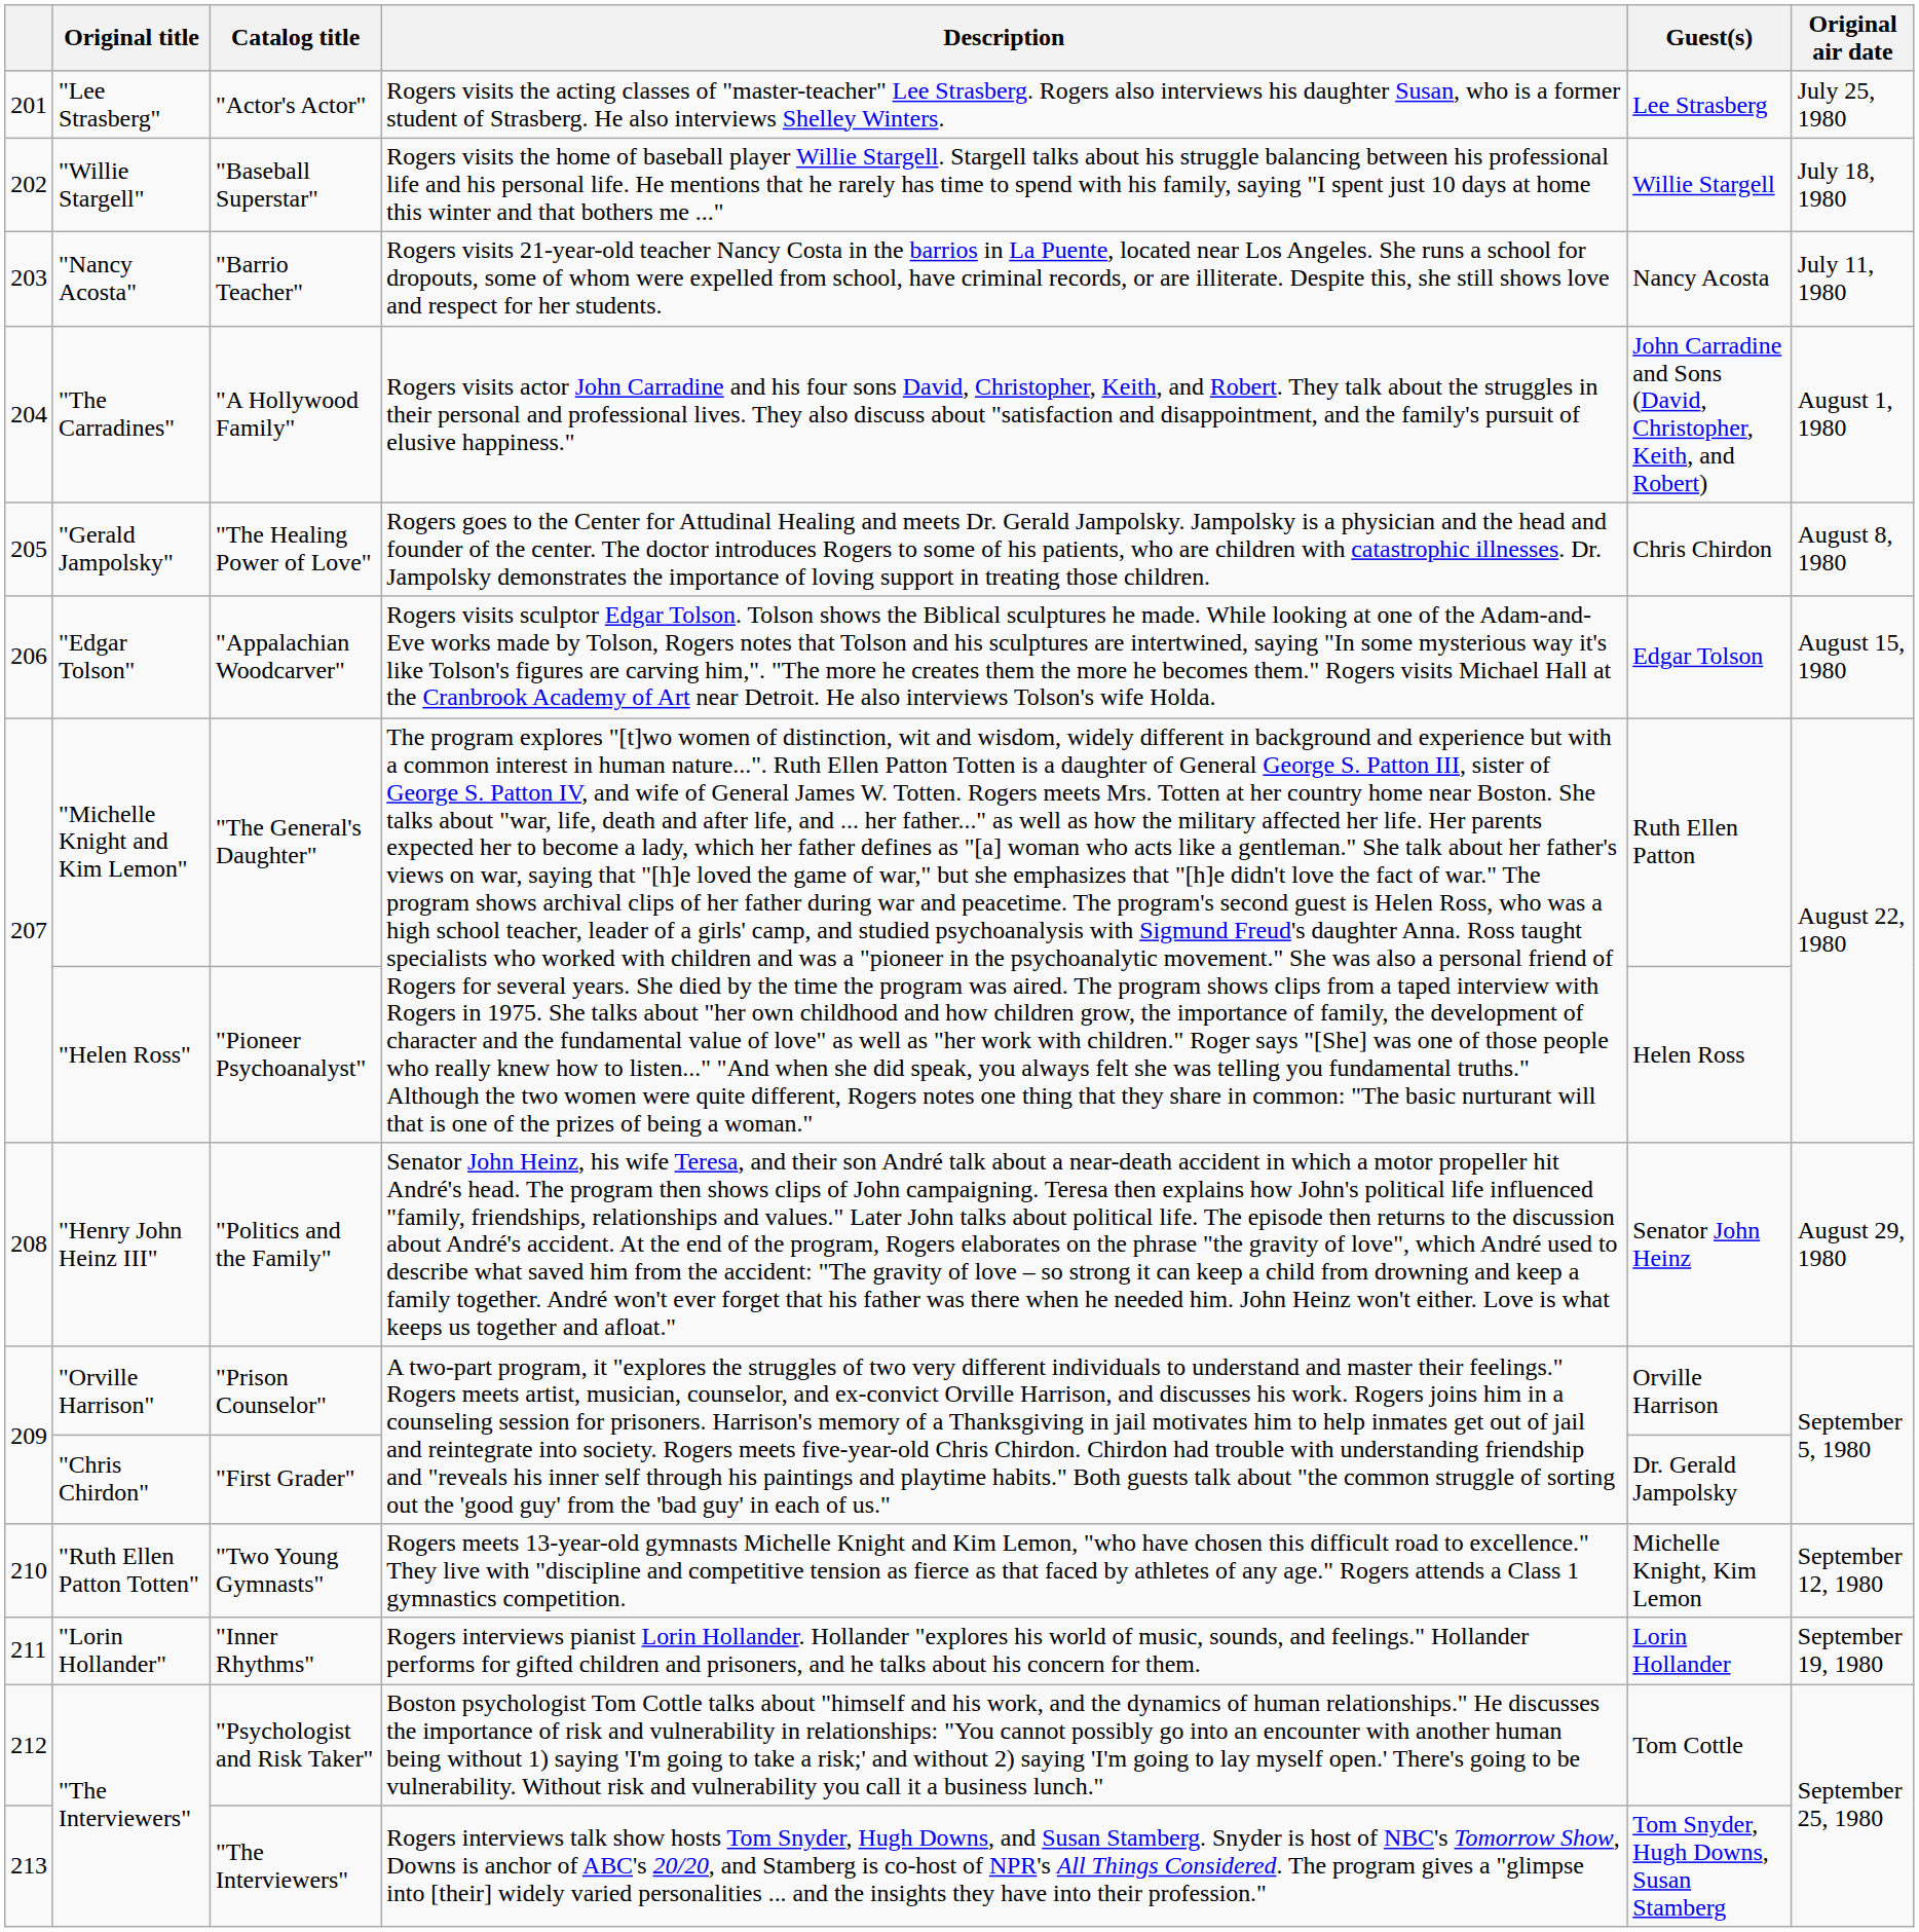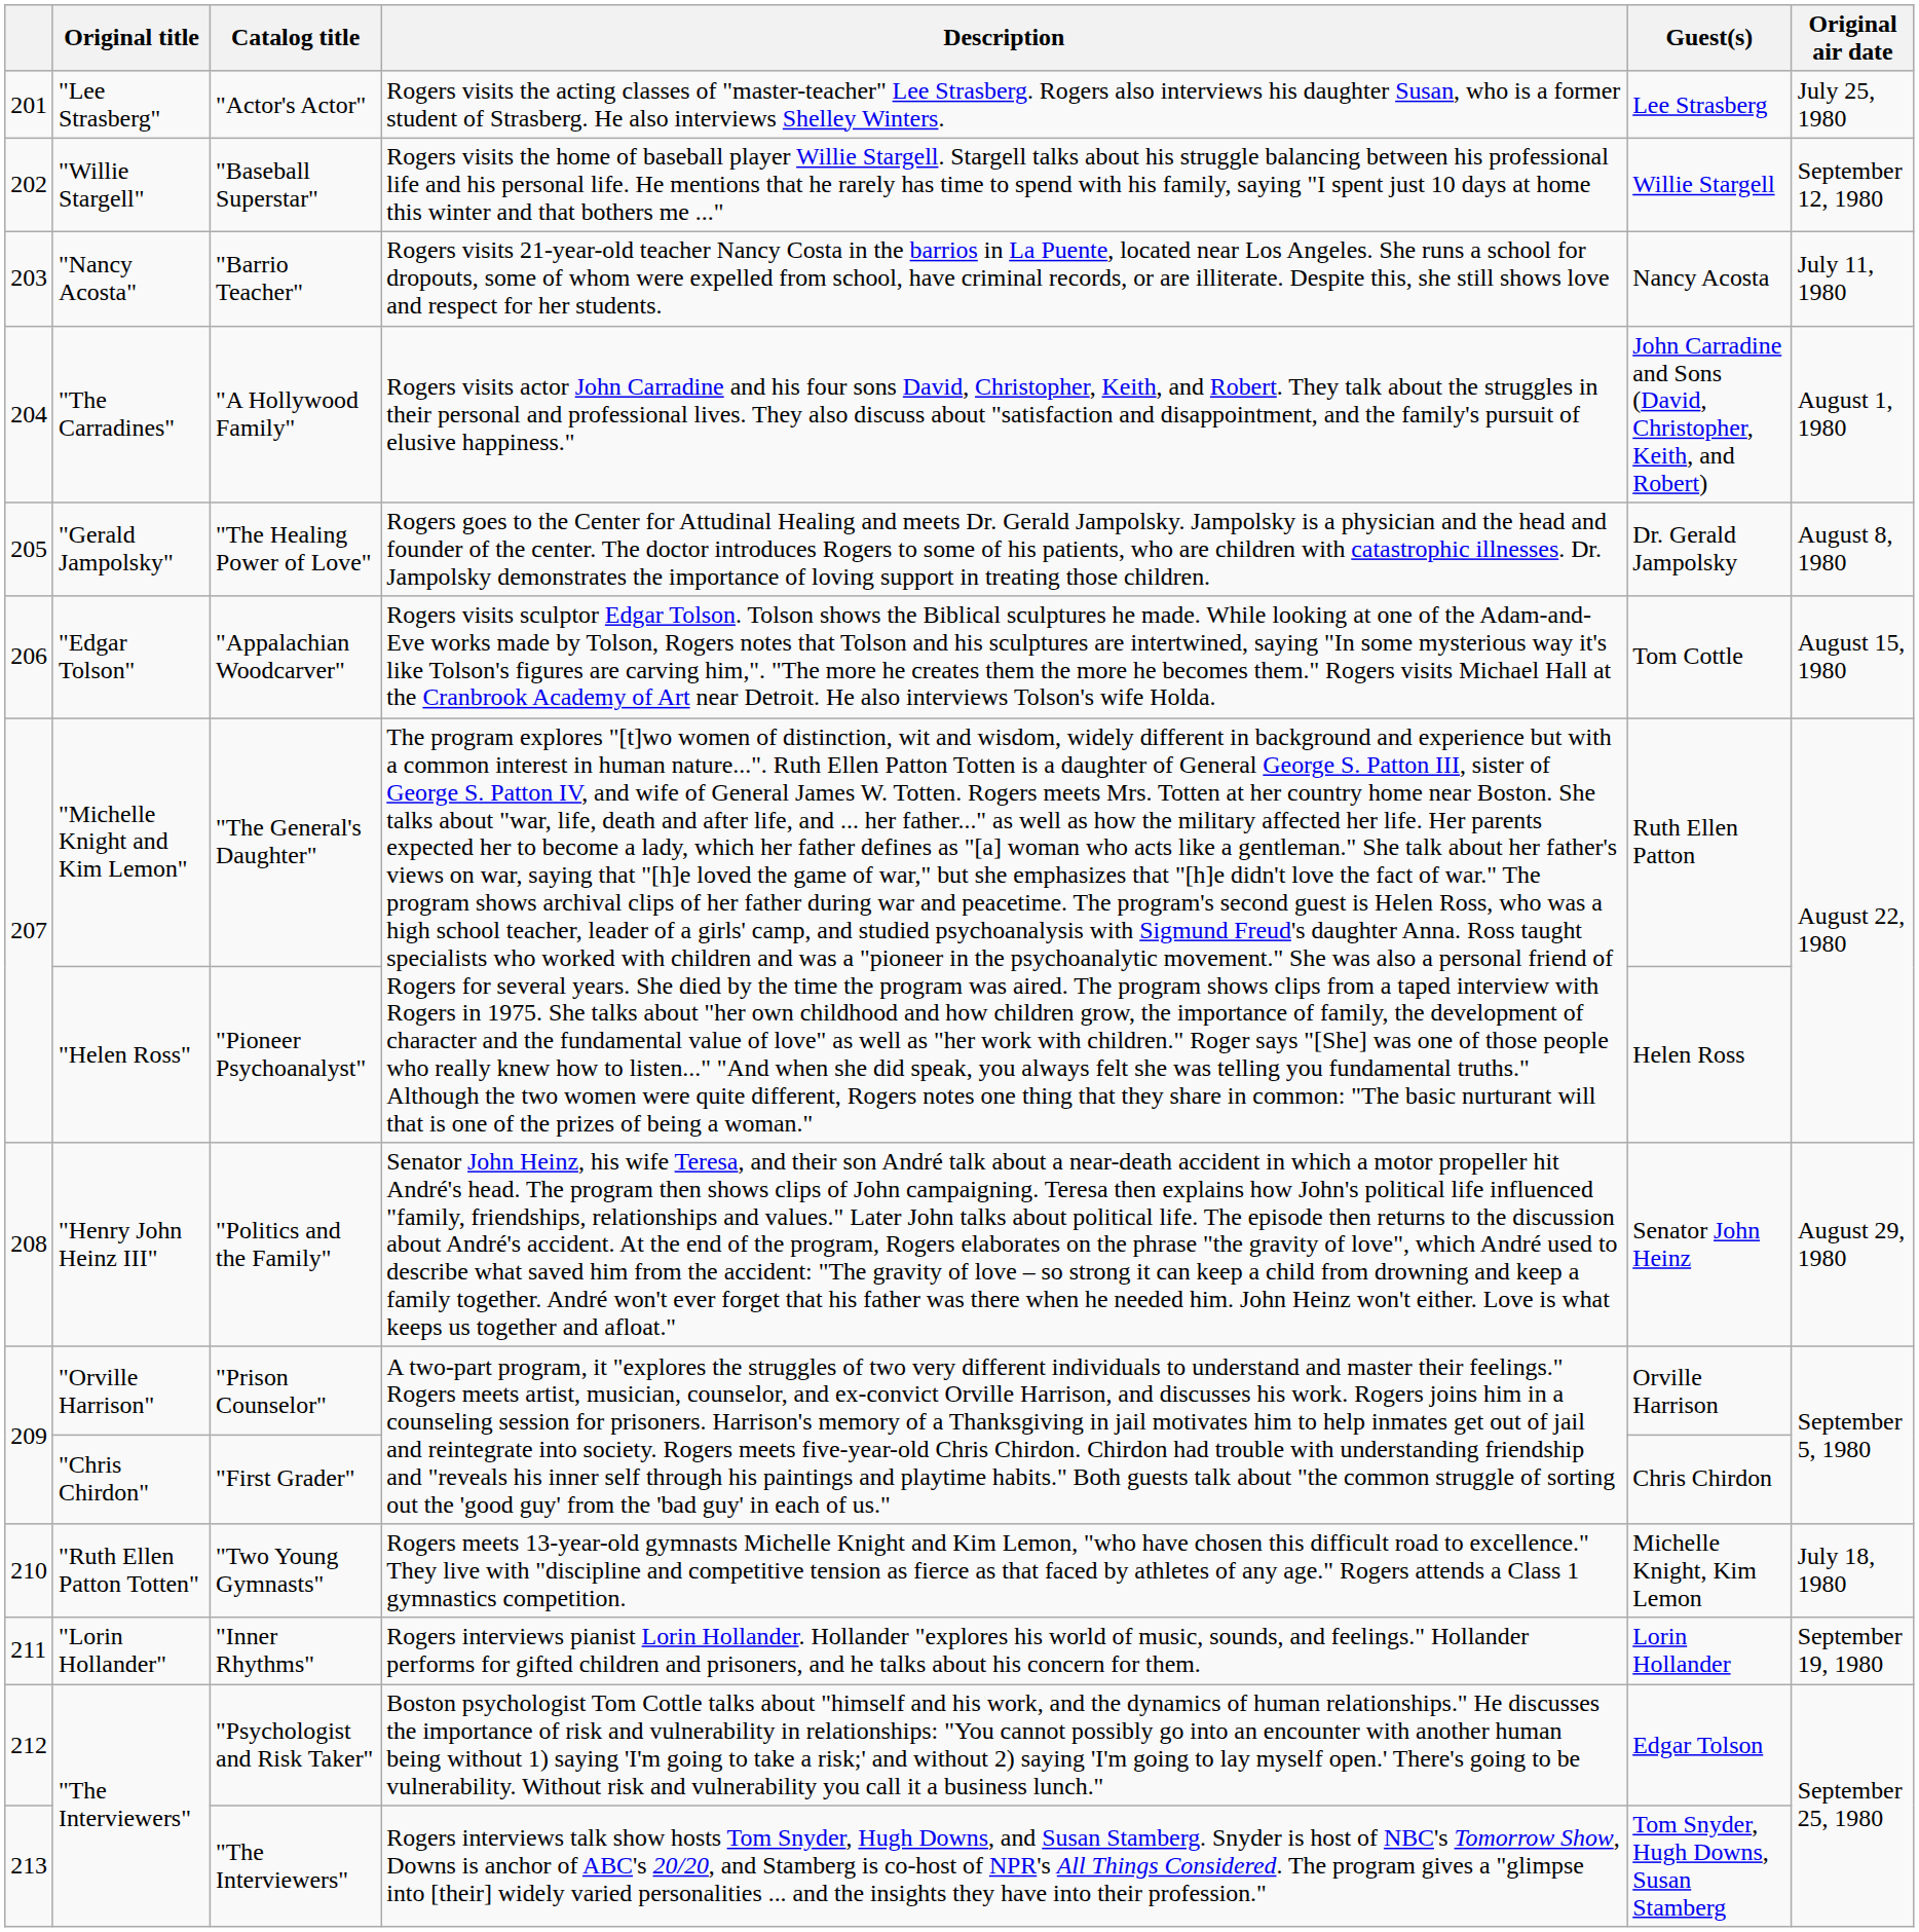"Baseball Superstar" | Original air date: July 18, 1980 -> September 12, 1980
"The Healing Power of Love" | Guest(s): Chris Chirdon -> Dr. Gerald Jampolsky
"Appalachian Woodcarver" | Guest(s): Edgar Tolson -> Tom Cottle
"First Grader" | Guest(s): Dr. Gerald Jampolsky -> Chris Chirdon
"Two Young Gymnasts" | Original air date: September 12, 1980 -> July 18, 1980
"Psychologist and Risk Taker" | Guest(s): Tom Cottle -> Edgar Tolson
